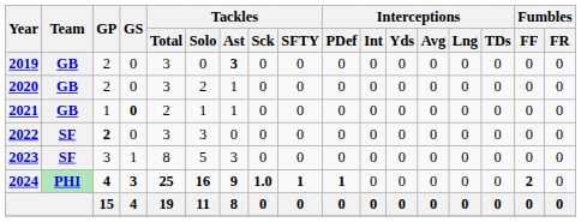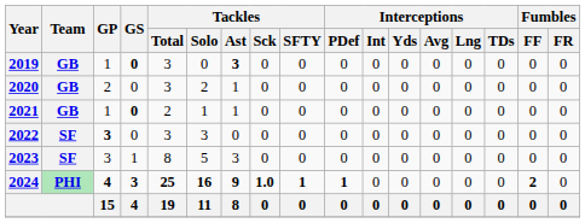2019 | GP: 2 -> 1
2019 | GS: normal -> bold
2022 | GP: 2 -> 3
